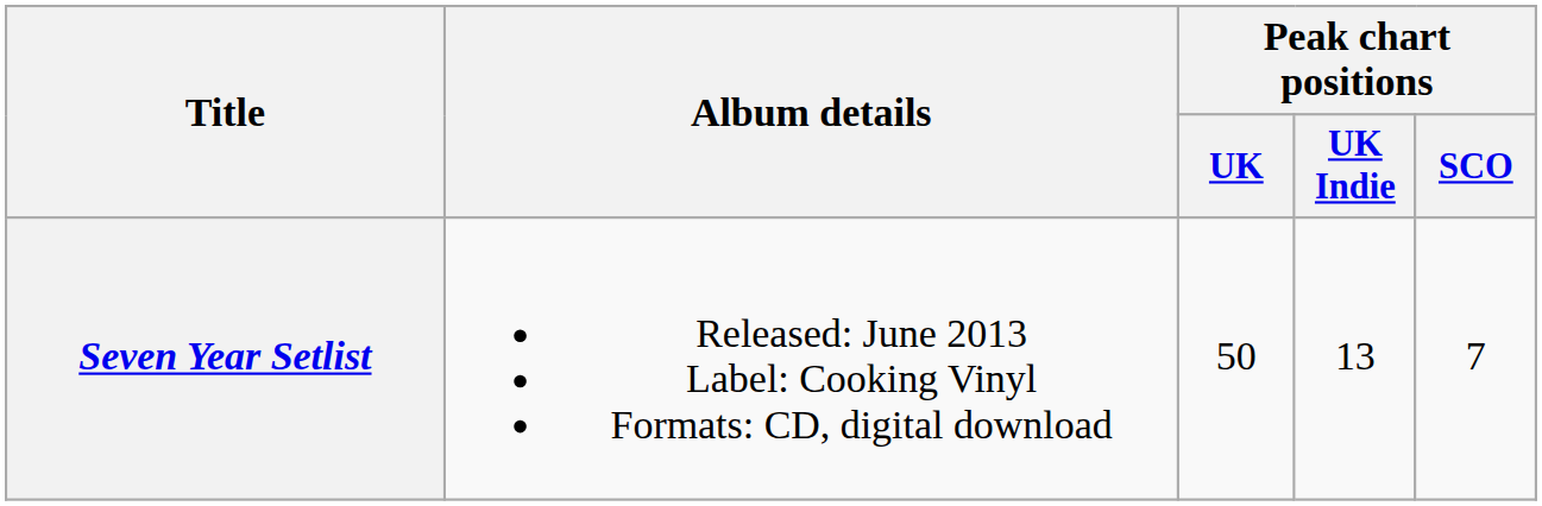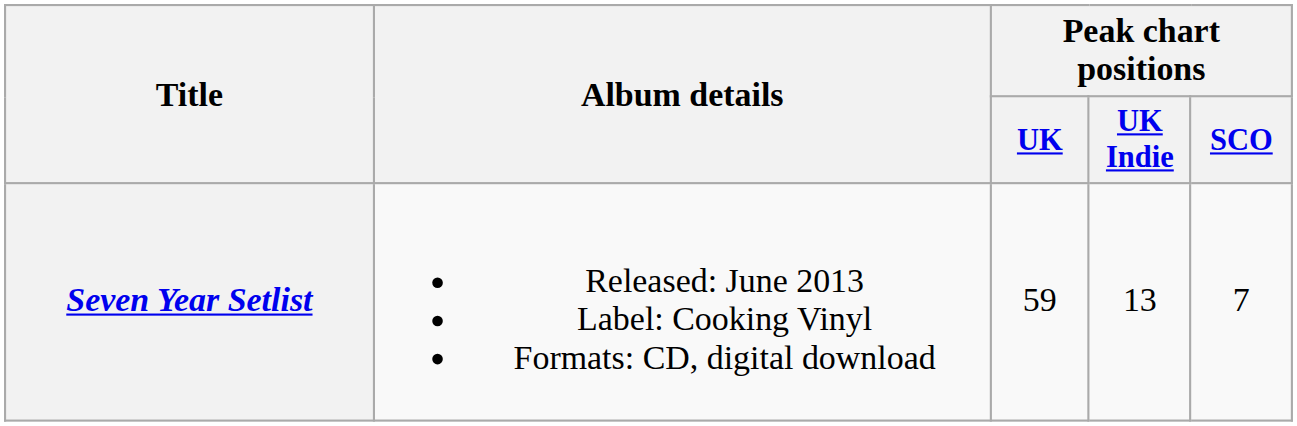Seven Year Setlist | Peak chart positions / UK: 50 -> 59
